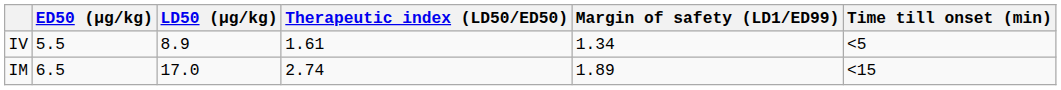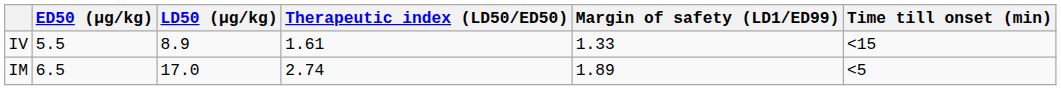IV | Margin of safety (LD1/ED99): 1.34 -> 1.33
IV | Time till onset (min): <5 -> <15
IM | Time till onset (min): <15 -> <5
